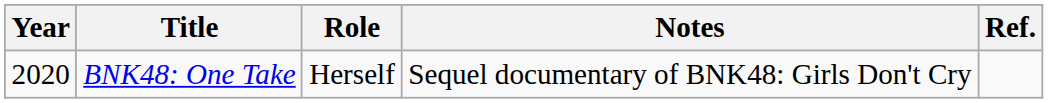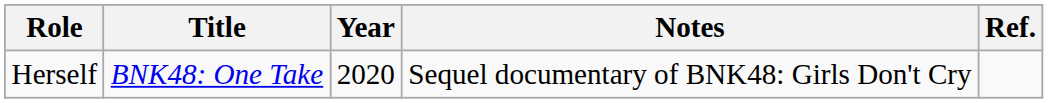columns swapped: Year <-> Role
